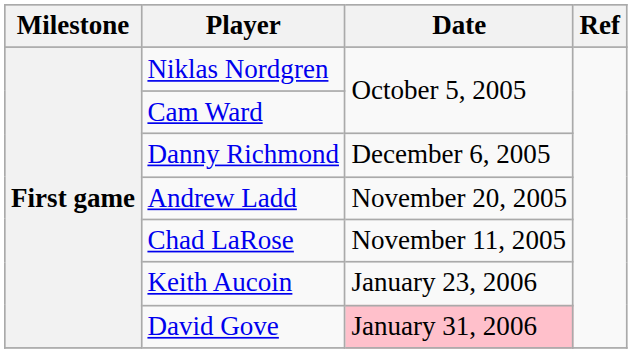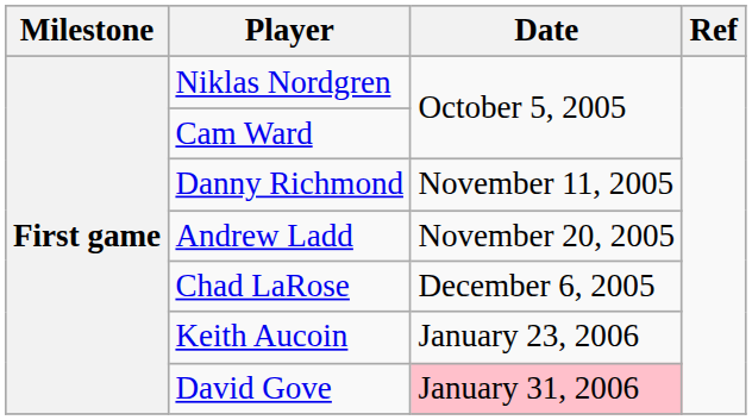Danny Richmond | Date: December 6, 2005 -> November 11, 2005
Chad LaRose | Date: November 11, 2005 -> December 6, 2005
